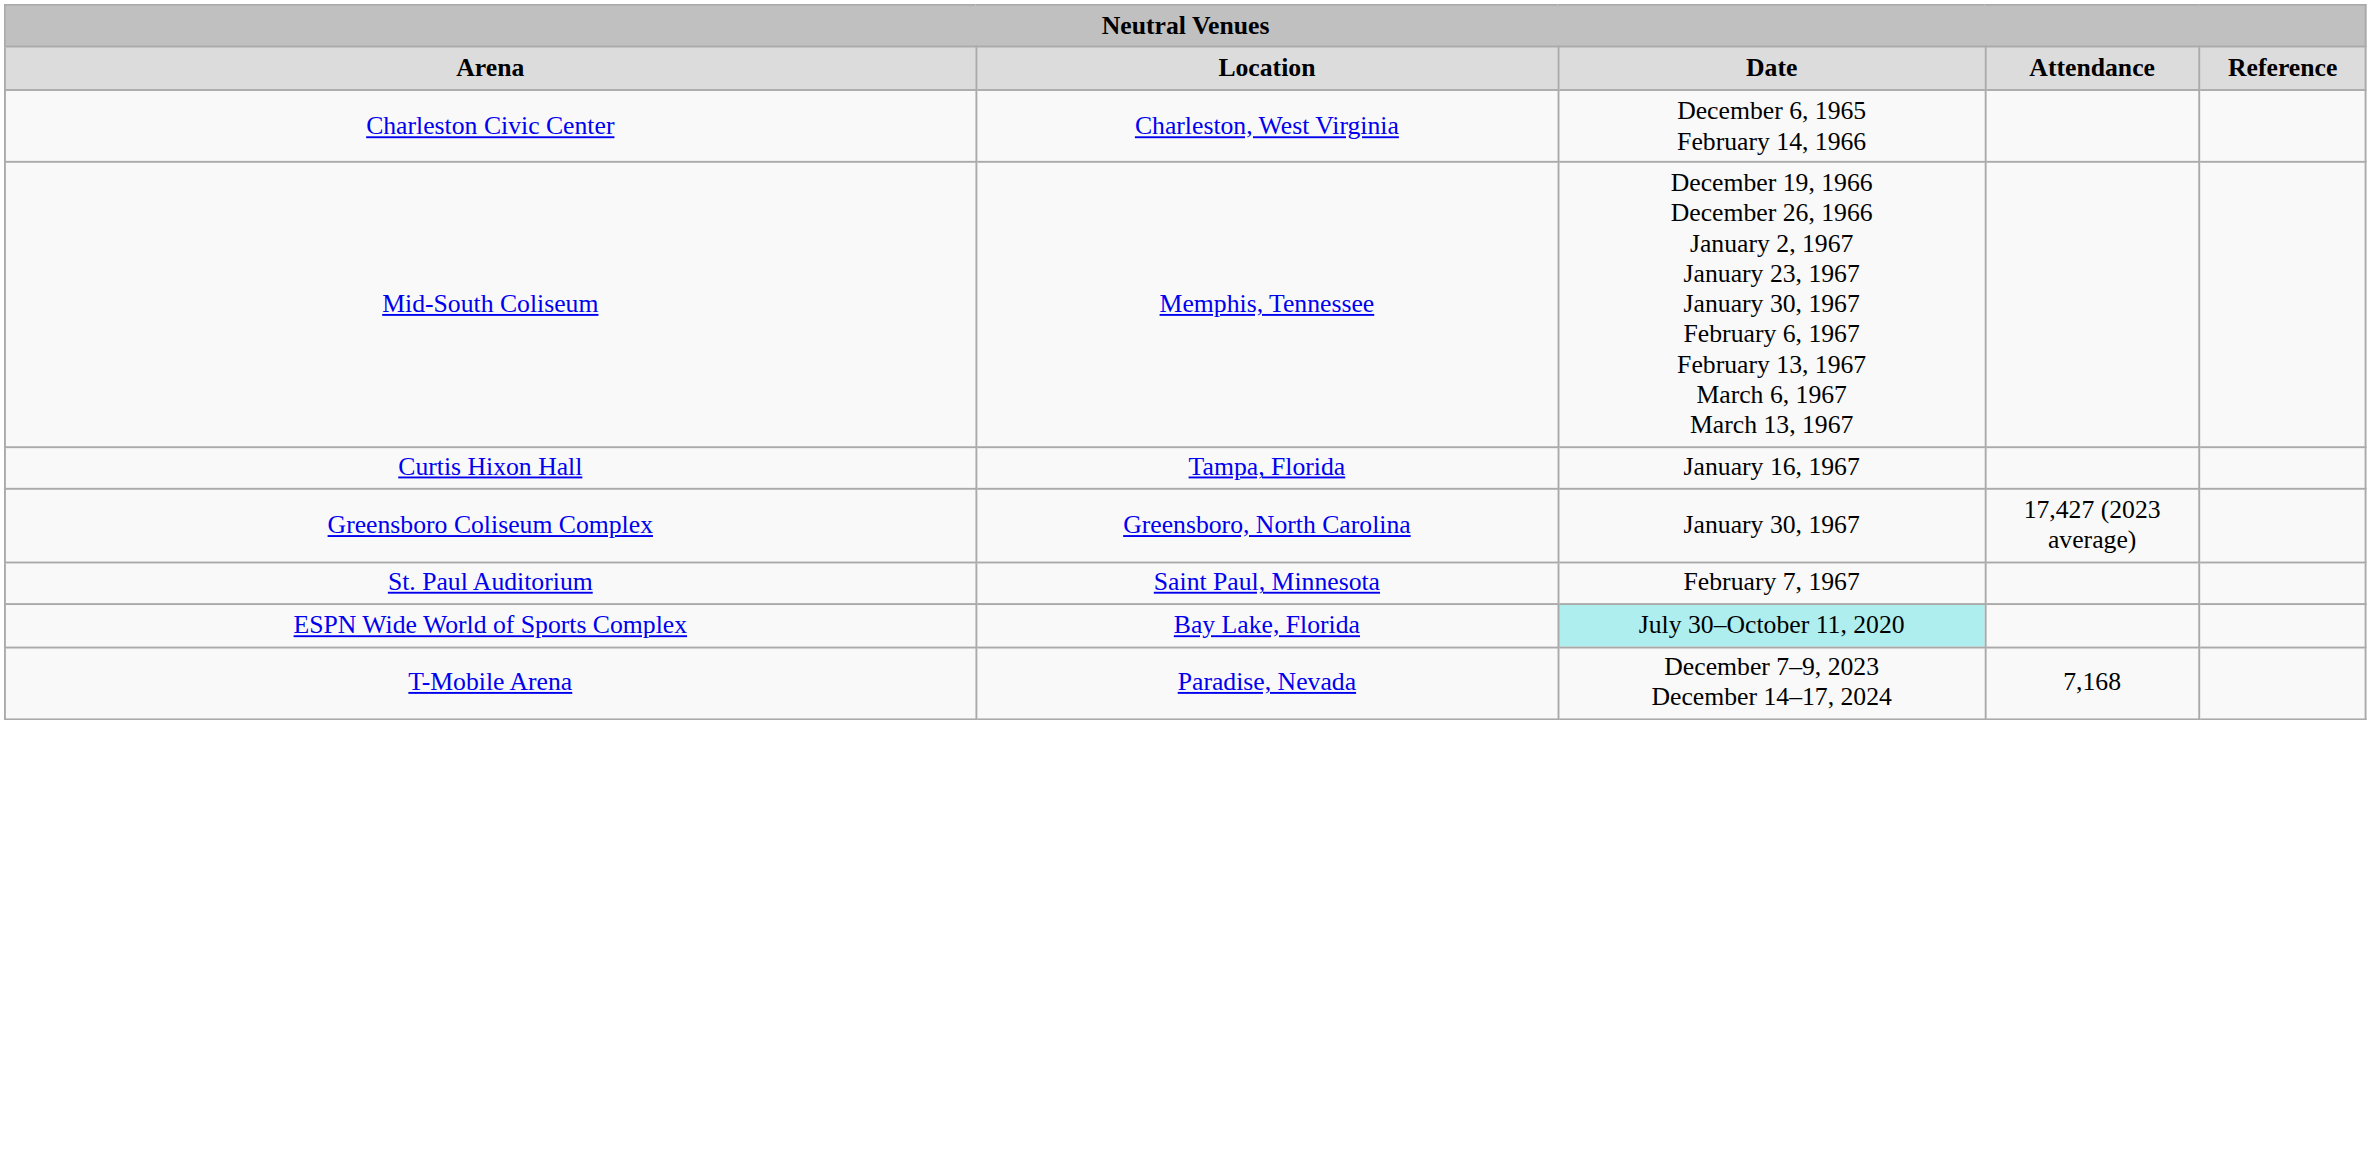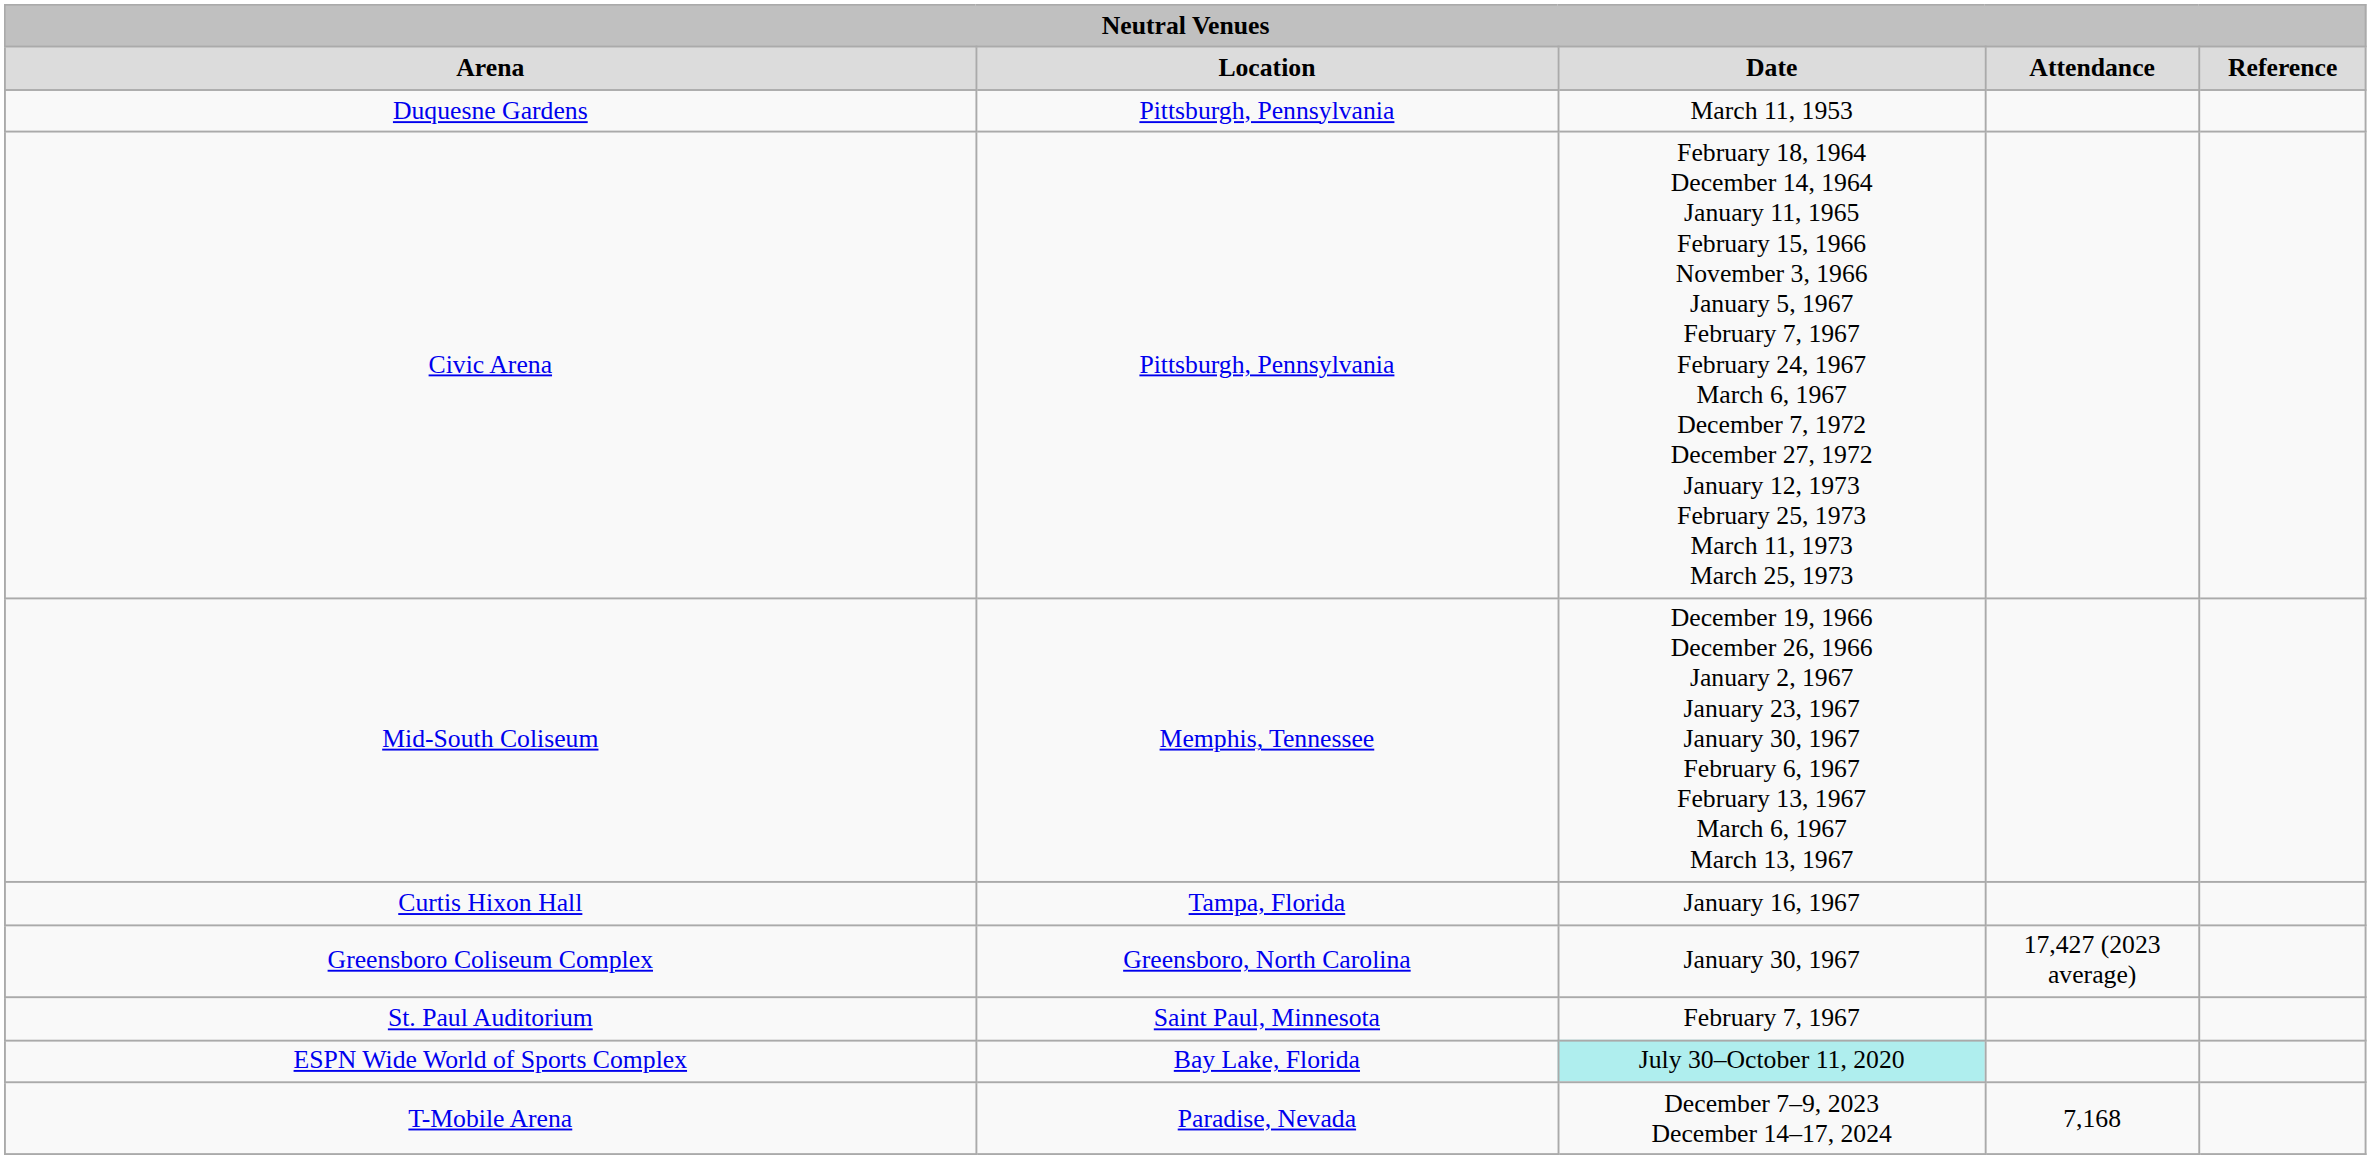+ row: Duquesne Gardens | Pittsburgh, Pennsylvania | March 11, 1953
+ row: Civic Arena | Pittsburgh, Pennsylvania | February 18, 1964 December 14, 1964 January 11, 1965 February 15, 1966 November 3, 1966 January 5, 1967 February 7, 1967 February 24, 1967 March 6, 1967 December 7, 1972 December 27, 1972 January 12, 1973 February 25, 1973 March 11, 1973 March 25, 1973
- row: Charleston Civic Center | Charleston, West Virginia | December 6, 1965 February 14, 1966
